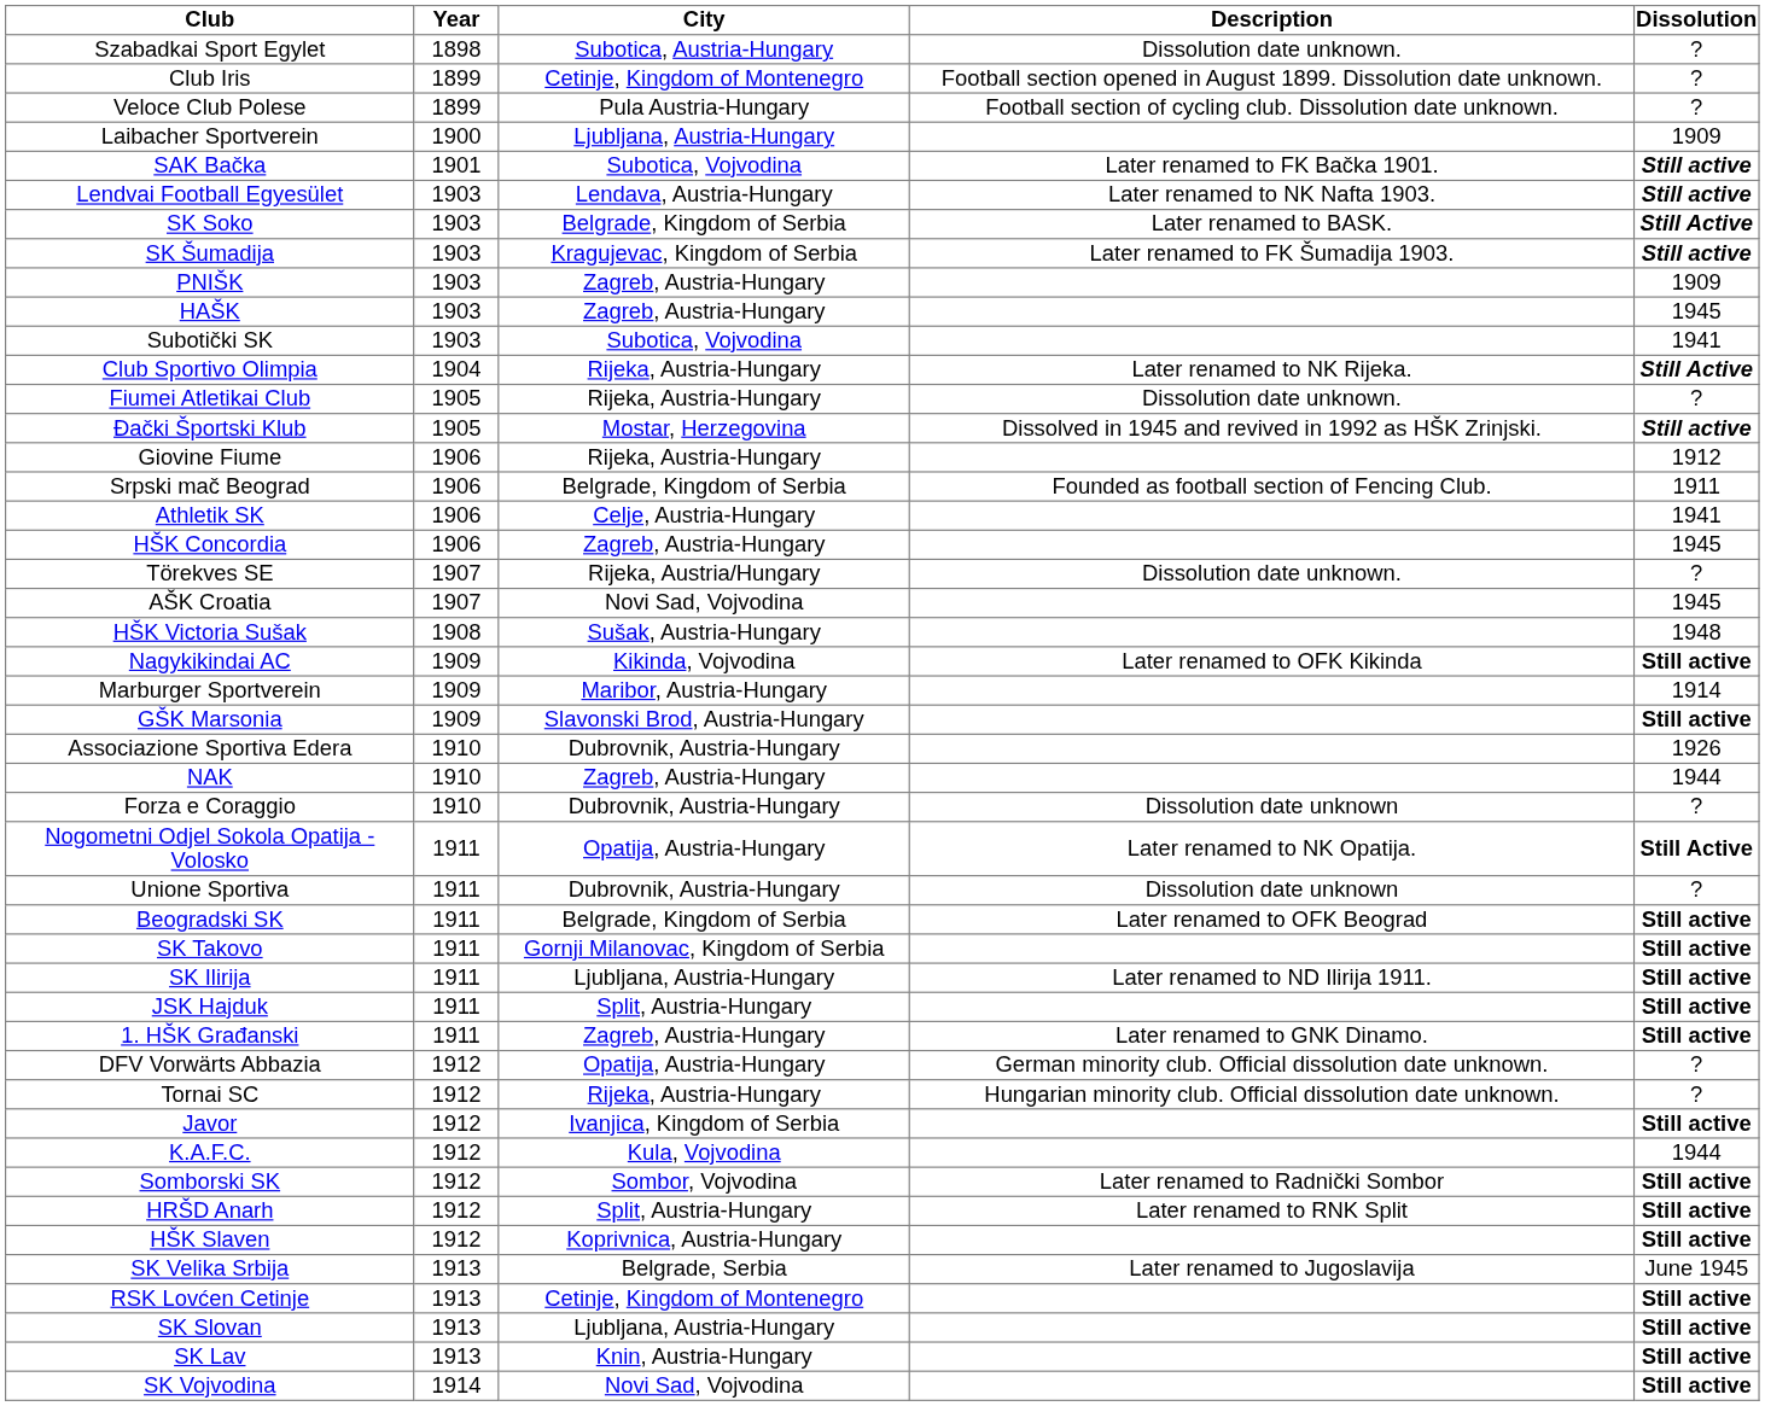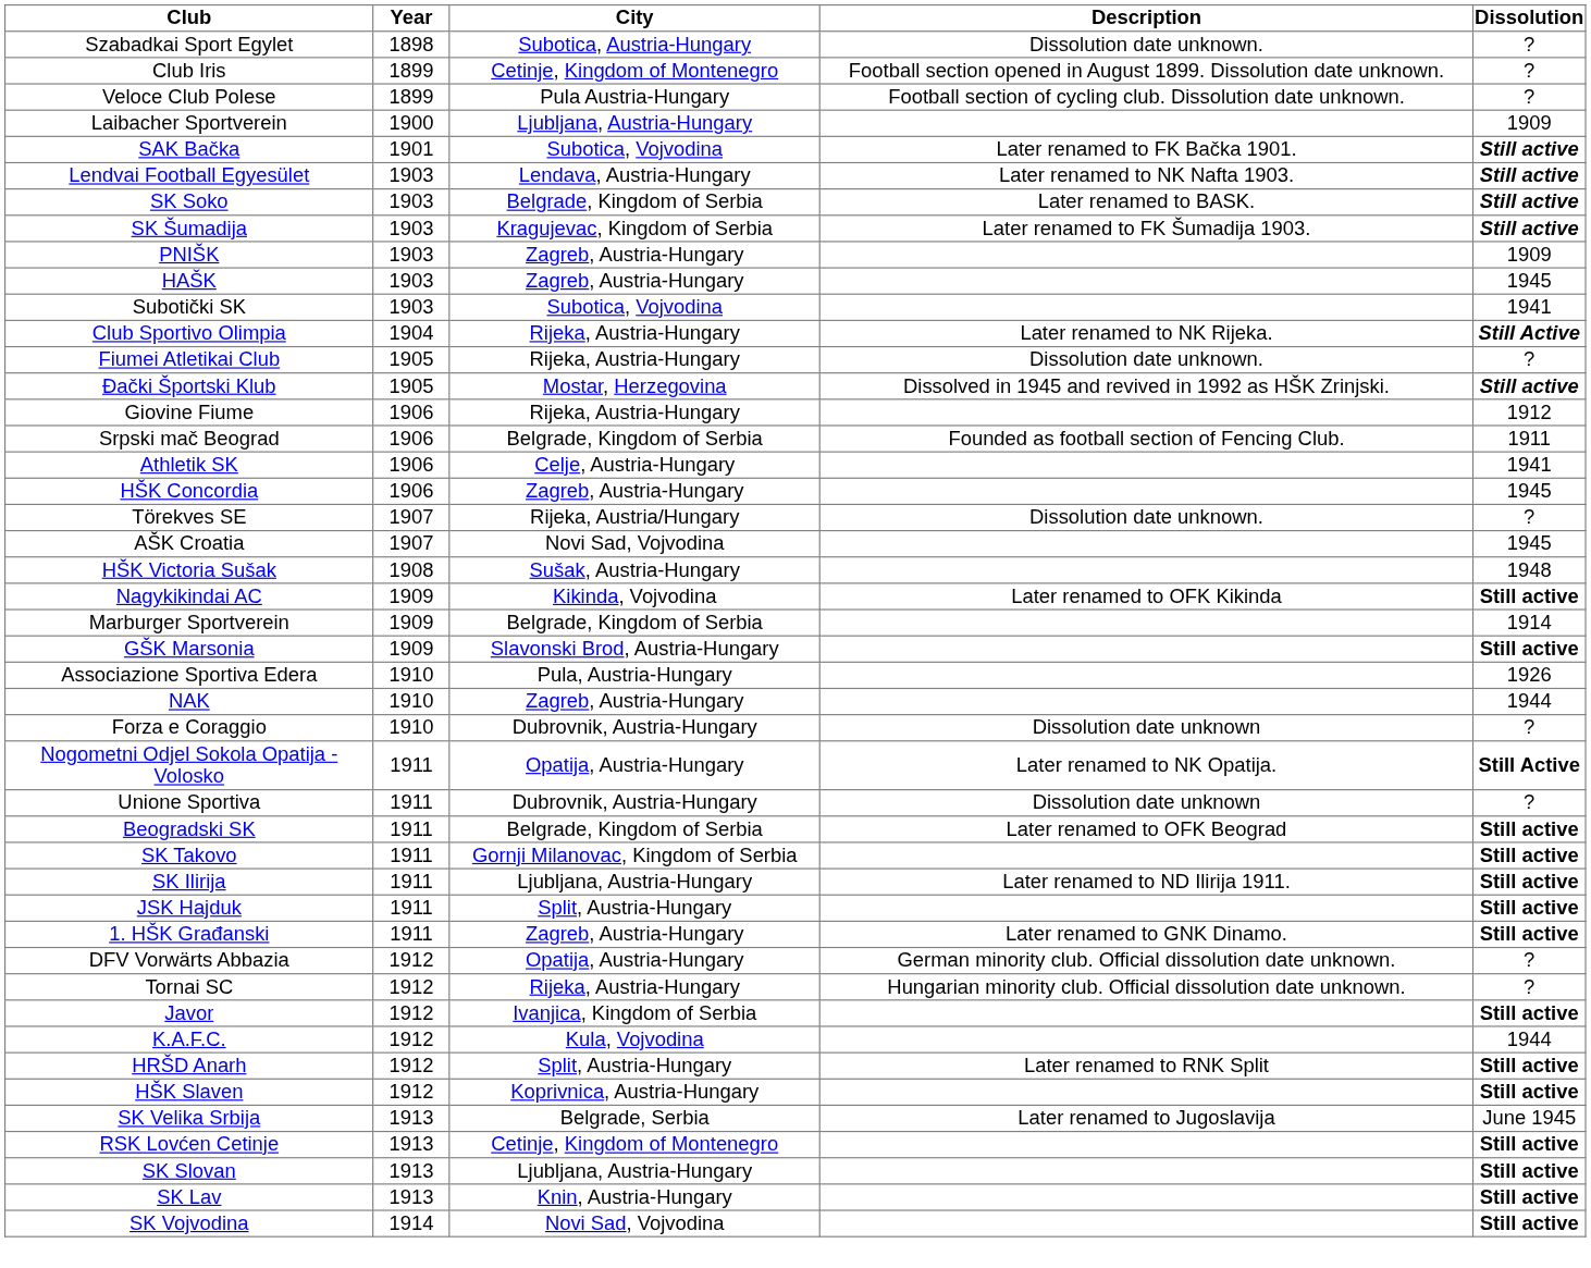SK Soko | Dissolution: Still Active -> Still active
Marburger Sportverein | City: Maribor, Austria-Hungary -> Belgrade, Kingdom of Serbia
Associazione Sportiva Edera | City: Dubrovnik, Austria-Hungary -> Pula, Austria-Hungary
- row: Somborski SK | 1912 | Sombor, Vojvodina | Later renamed to Radnički Sombor | Still active
